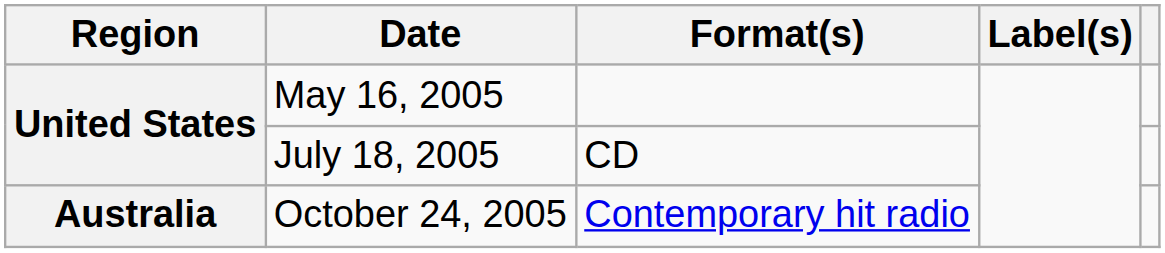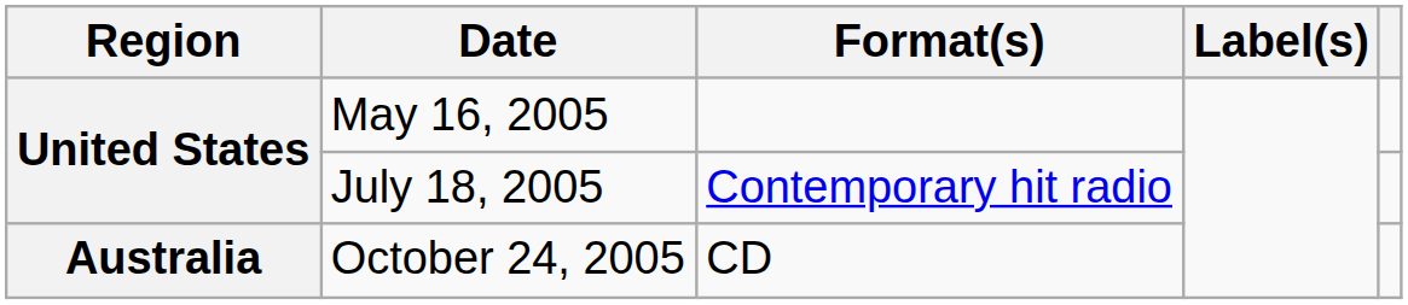July 18, 2005 | Format(s): CD -> Contemporary hit radio
October 24, 2005 | Format(s): Contemporary hit radio -> CD
